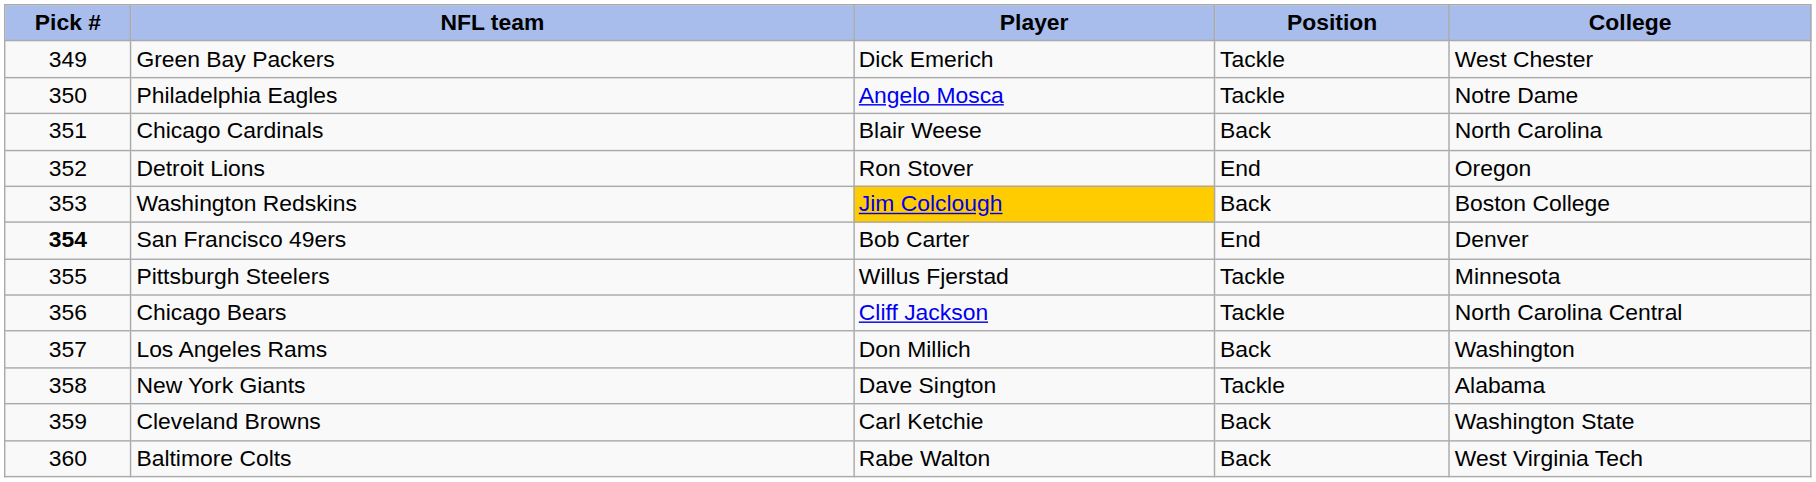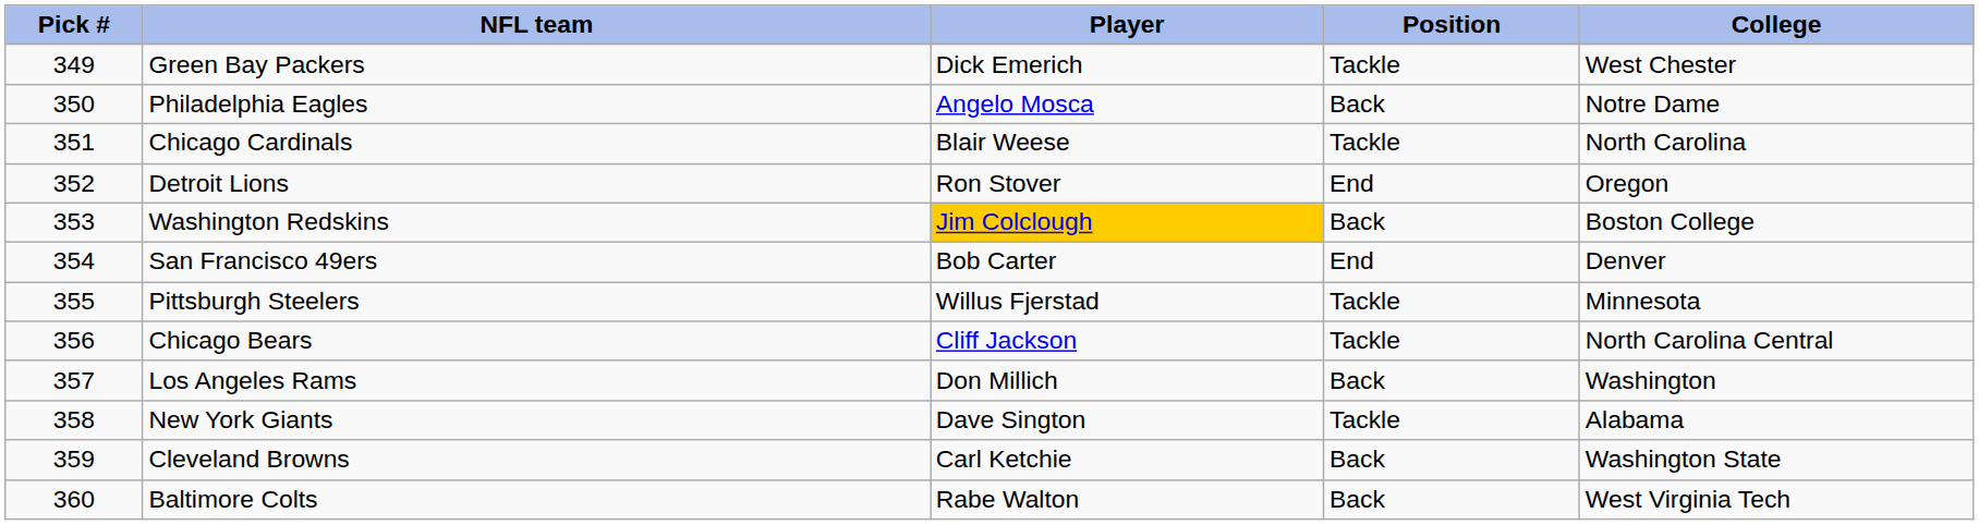Philadelphia Eagles | Position: Tackle -> Back
Chicago Cardinals | Position: Back -> Tackle
San Francisco 49ers | Pick #: bold -> normal
